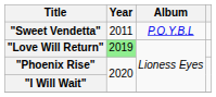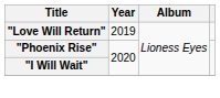- row: "Sweet Vendetta" | 2011 | P.O.Y.B.L
"Love Will Return" | Year: lightgreen background -> no background
